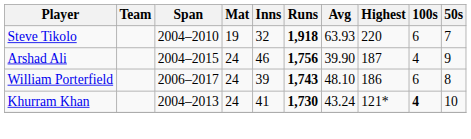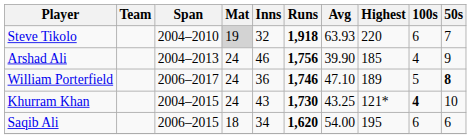Steve Tikolo | Mat: no background -> lightgrey background
Arshad Ali | Span: 2004–2015 -> 2004–2013
Arshad Ali | Highest: 187 -> 185
William Porterfield | Inns: 39 -> 36
William Porterfield | Runs: 1,743 -> 1,746
William Porterfield | Avg: 48.10 -> 47.10
William Porterfield | Highest: 186 -> 189
William Porterfield | 100s: 6 -> 5
William Porterfield | 50s: normal -> bold
Khurram Khan | Span: 2004–2013 -> 2004–2015
Khurram Khan | Inns: 41 -> 43
Khurram Khan | Avg: 43.24 -> 43.25
+ row: Saqib Ali | 2006–2015 | 18 | 34 | 1,620 | 54.00 | 195 | 6 | 6
